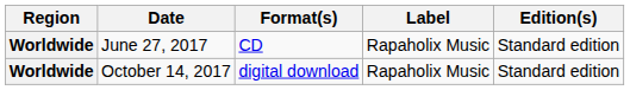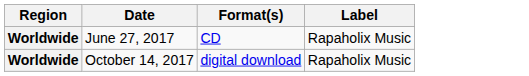- column: Edition(s) | Standard edition | Standard edition
